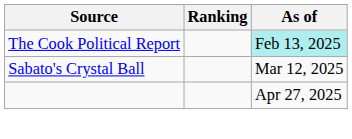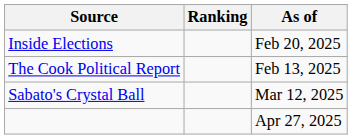+ row: Inside Elections | Feb 20, 2025
The Cook Political Report | As of: paleturquoise background -> no background
